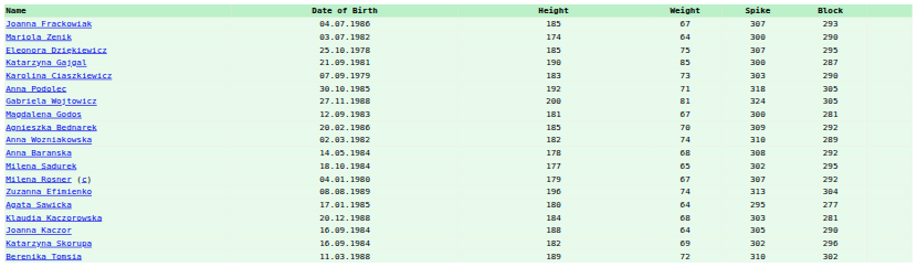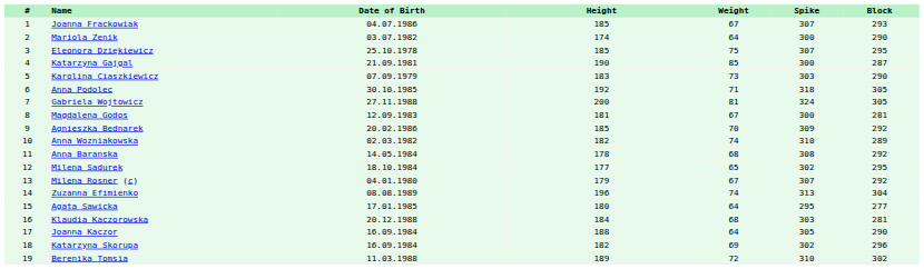+ column: # | 1 | 2 | 3 | 4 | 5 | 6 | 7 | 8 | 9 | 10 | 11 | 12 | 13 | 14 | 15 | 16 | 17 | 18 | 19
